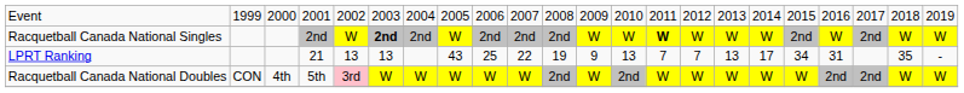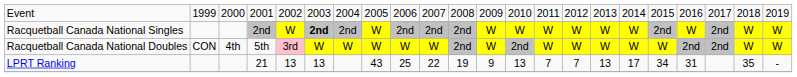Racquetball Canada National Singles | column 14: bold -> normal
rows swapped: Racquetball Canada National Doubles <-> LPRT Ranking
